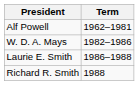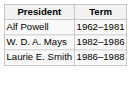- row: Richard R. Smith | 1988
